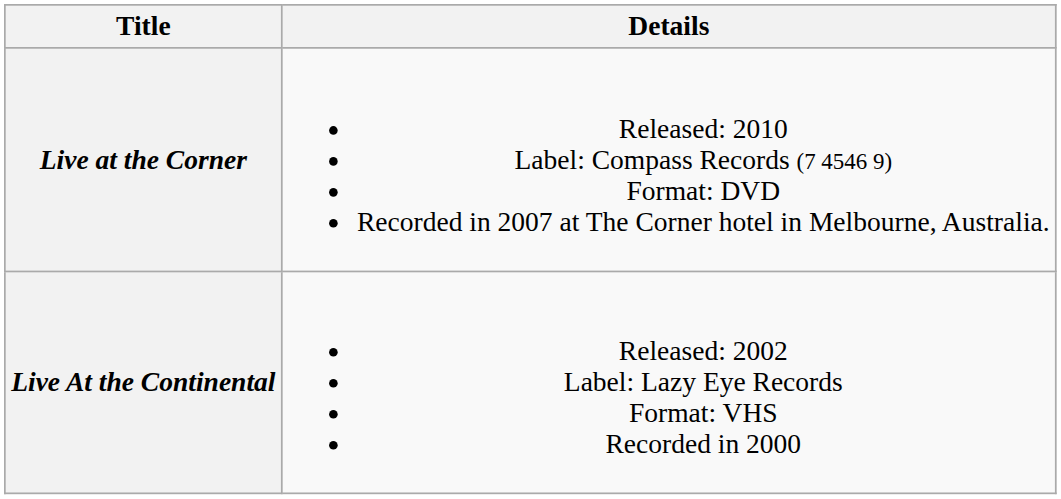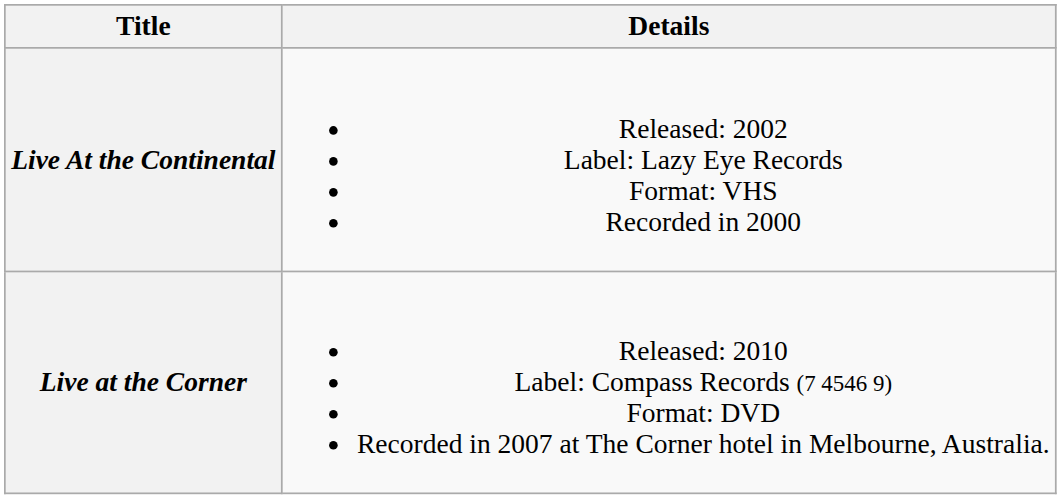rows swapped: Live At the Continental <-> Live at the Corner
